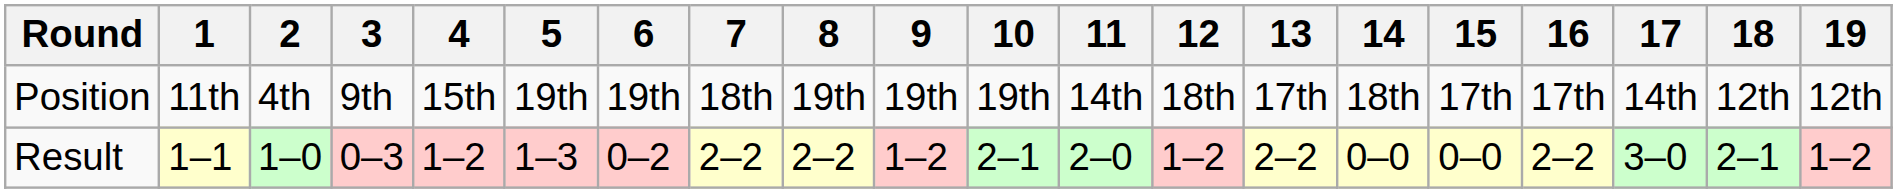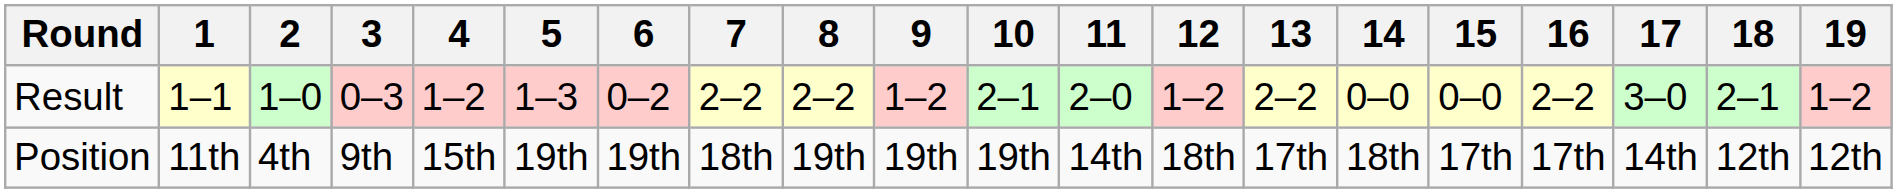rows swapped: Result <-> Position
